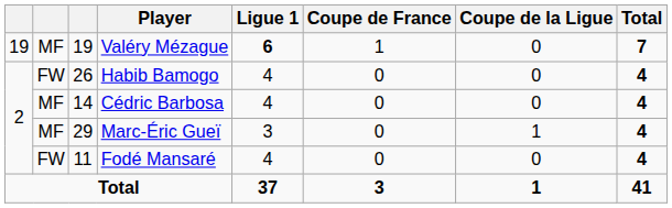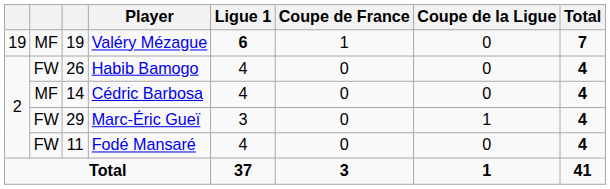Marc-Éric Gueï | column 2: MF -> FW
